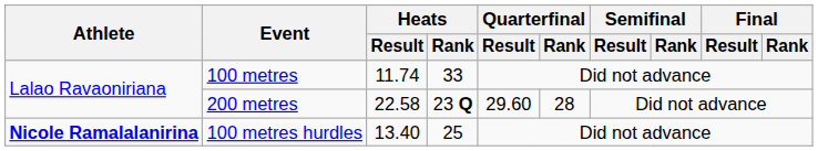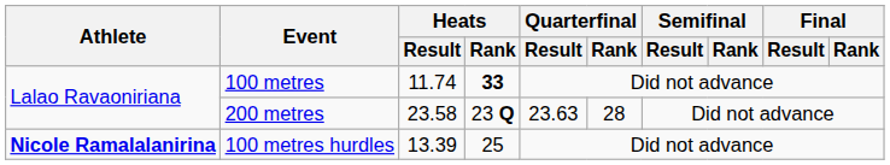100 metres | Heats / Rank: normal -> bold
200 metres | Heats / Result: 22.58 -> 23.58
200 metres | Quarterfinal / Result: 29.60 -> 23.63
100 metres hurdles | Heats / Result: 13.40 -> 13.39
